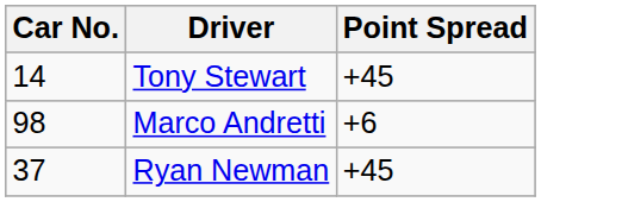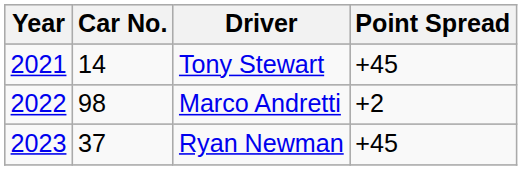+ column: Year | 2021 | 2022 | 2023
Marco Andretti | Point Spread: +6 -> +2
